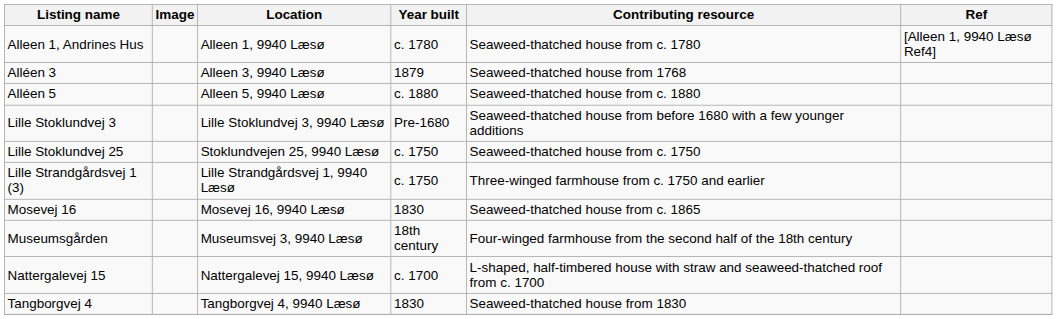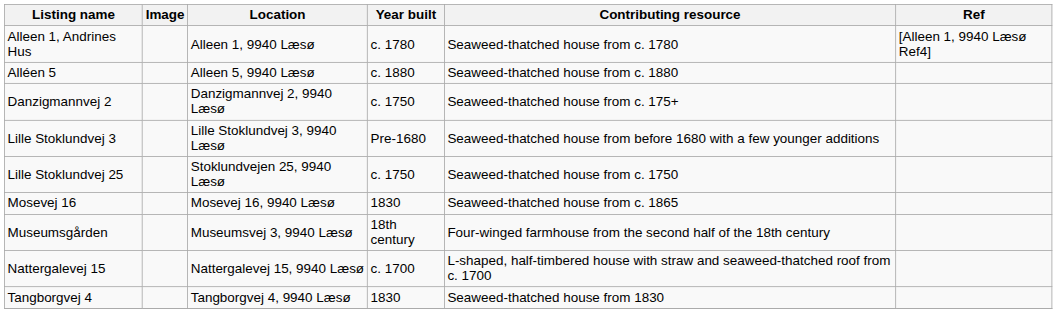- row: Alléen 3 | Alleen 3, 9940 Læsø | 1879 | Seaweed-thatched house from 1768
+ row: Danzigmannvej 2 | Danzigmannvej 2, 9940 Læsø | c. 1750 | Seaweed-thatched house from c. 175+
- row: Lille Strandgårdsvej 1 (3) | Lille Strandgårdsvej 1, 9940 Læsø | c. 1750 | Three-winged farmhouse from c. 1750 and earlier
